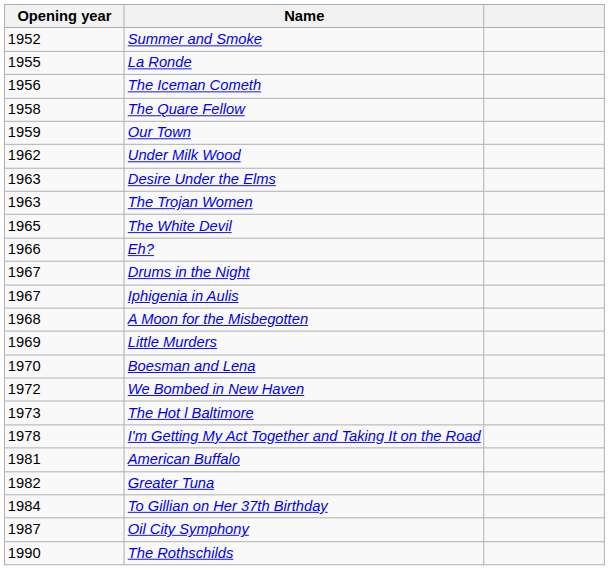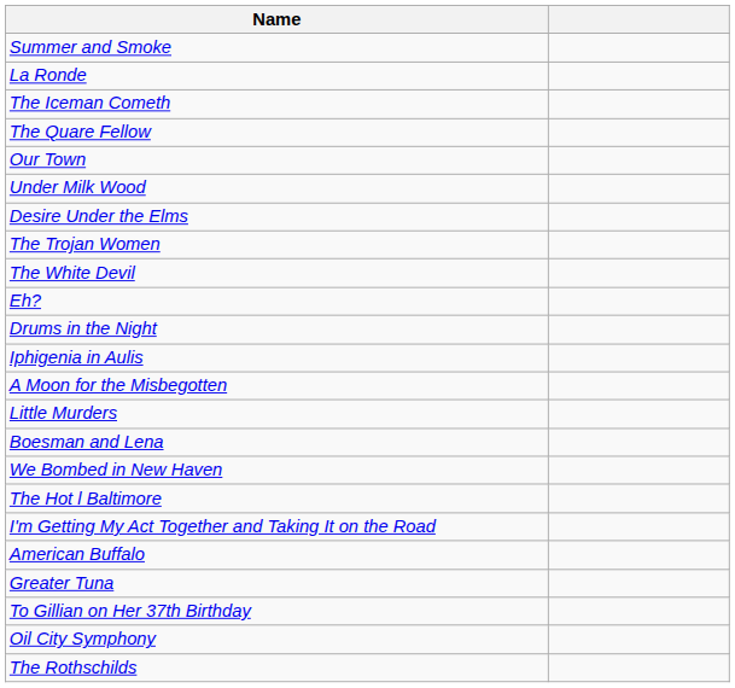- column: Opening year | 1952 | 1955 | 1956 | 1958 | 1959 | 1962 | 1963 | 1963 | 1965 | 1966 | 1967 | 1967 | 1968 | 1969 | 1970 | 1972 | 1973 | 1978 | 1981 | 1982 | 1984 | 1987 | 1990
